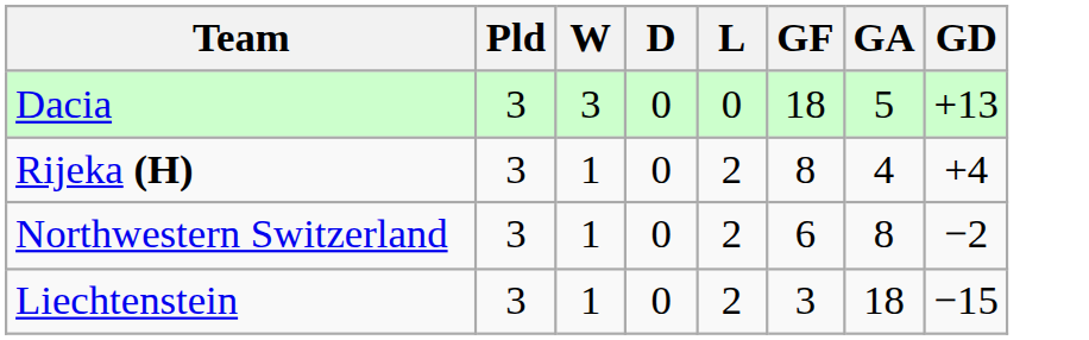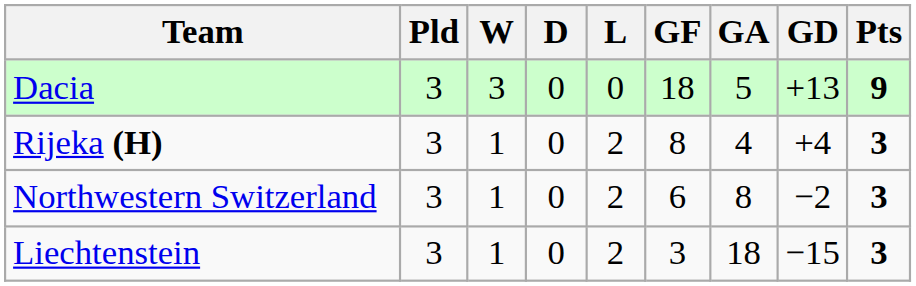+ column: Pts | 9 | 3 | 3 | 3
